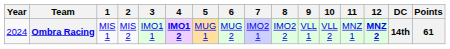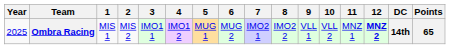Ombra Racing | Year: 2024 -> 2025
Ombra Racing | 4: bold -> normal
Ombra Racing | Points: 61 -> 65
